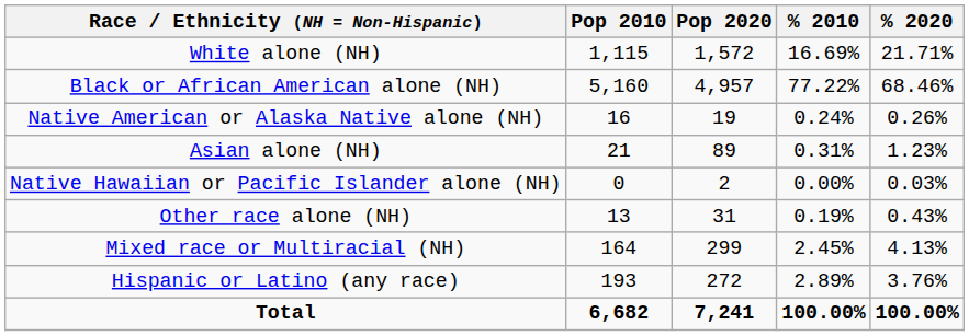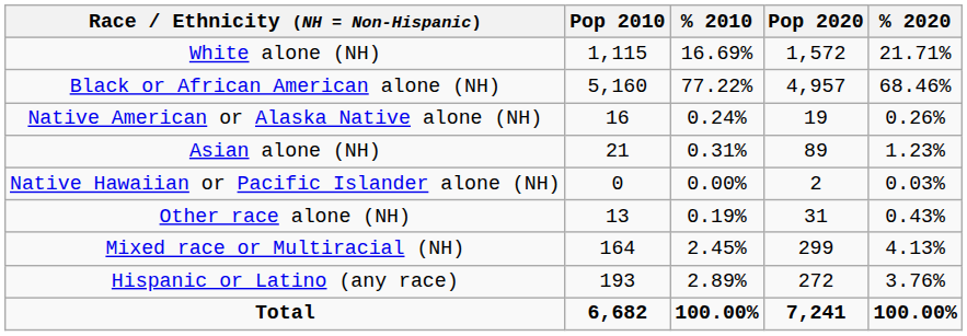columns swapped: Pop 2020 <-> % 2010
